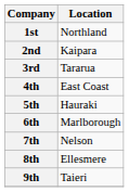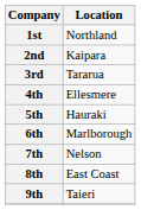4th | Location: East Coast -> Ellesmere
8th | Location: Ellesmere -> East Coast
